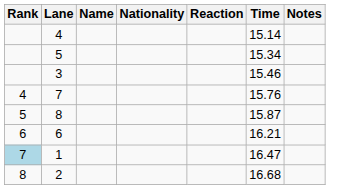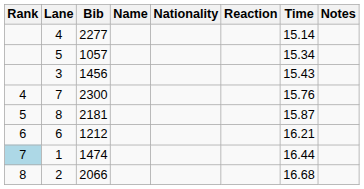+ column: Bib | 2277 | 1057 | 1456 | 2300 | 2181 | 1212 | 1474 | 2066
3 | Time: 15.46 -> 15.43
1 | Time: 16.47 -> 16.44
